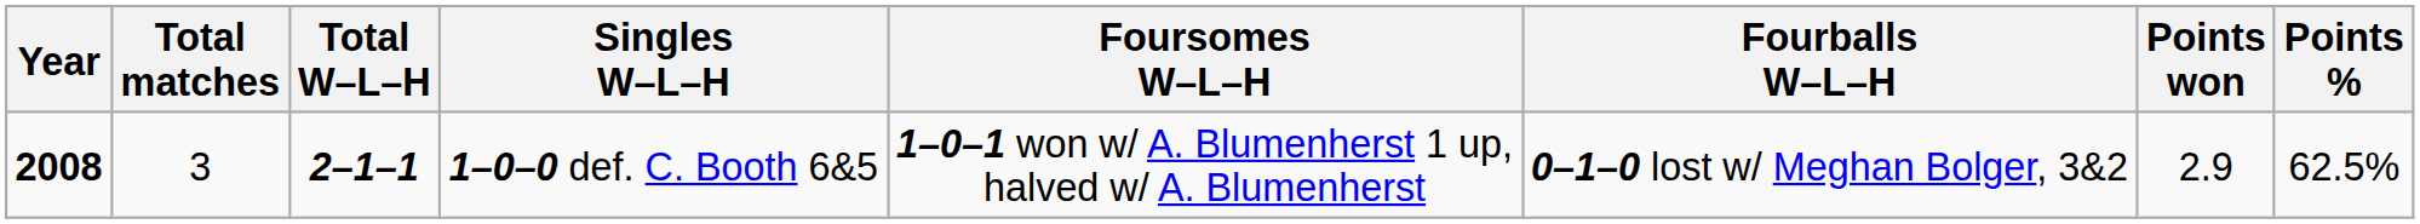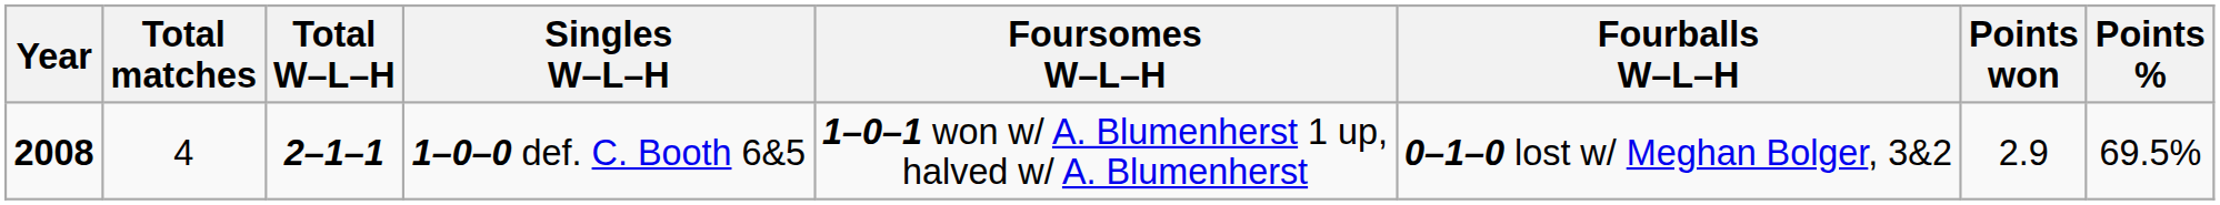1–0–0 def. C. Booth 6&5 | Total matches: 3 -> 4
1–0–0 def. C. Booth 6&5 | Points %: 62.5% -> 69.5%
